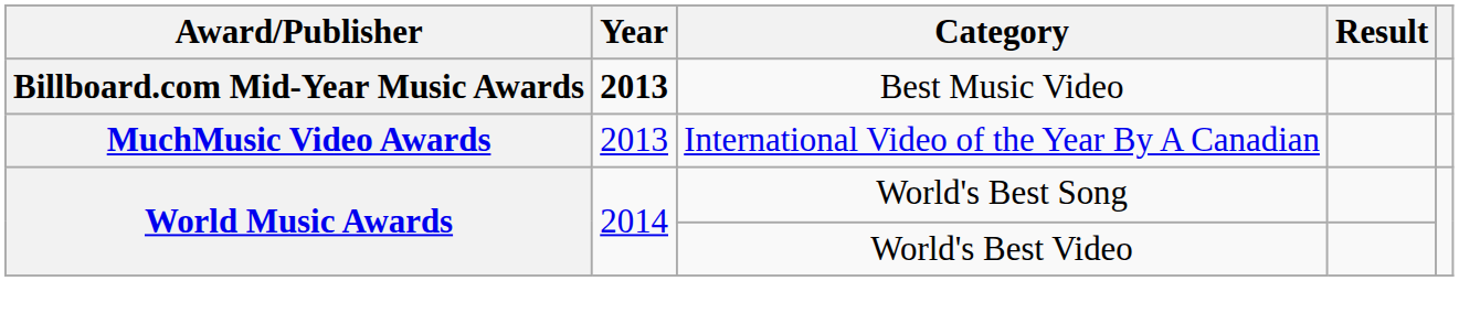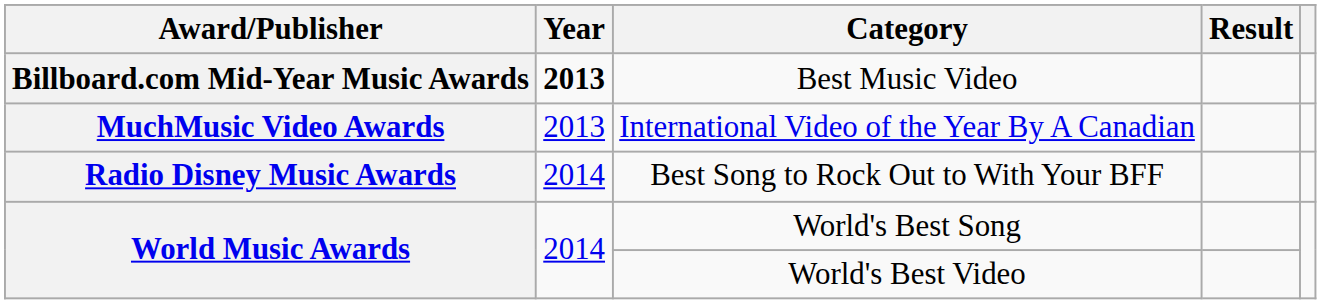+ row: Radio Disney Music Awards | 2014 | Best Song to Rock Out to With Your BFF
